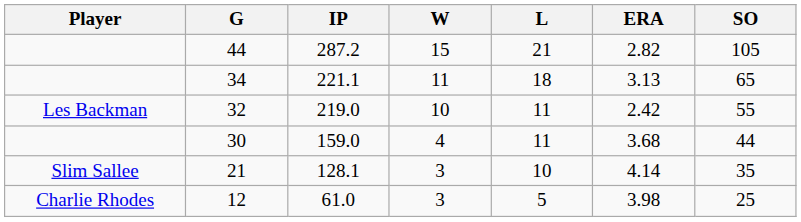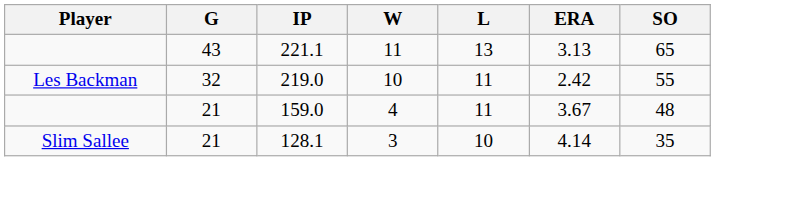- row: 44 | 287.2 | 15 | 21 | 2.82 | 105
221.1 | G: 34 -> 43
221.1 | L: 18 -> 13
159.0 | G: 30 -> 21
159.0 | ERA: 3.68 -> 3.67
159.0 | SO: 44 -> 48
- row: Charlie Rhodes | 12 | 61.0 | 3 | 5 | 3.98 | 25
